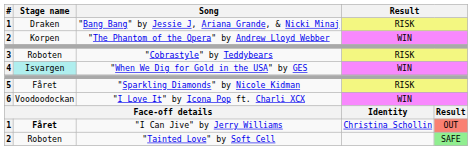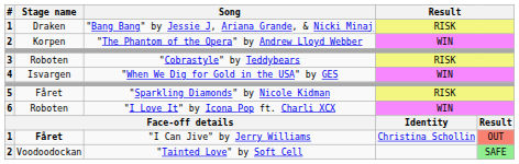"When We Dig for Gold in the USA" by GES | Stage name: paleturquoise background -> no background
"I Love It" by Icona Pop ft. Charli XCX | Stage name: Voodoodockan -> Roboten
"Tainted Love" by Soft Cell | Stage name: Roboten -> Voodoodockan
